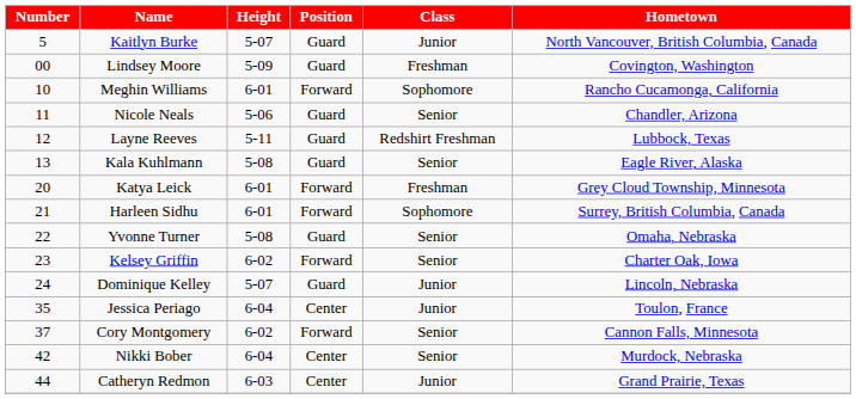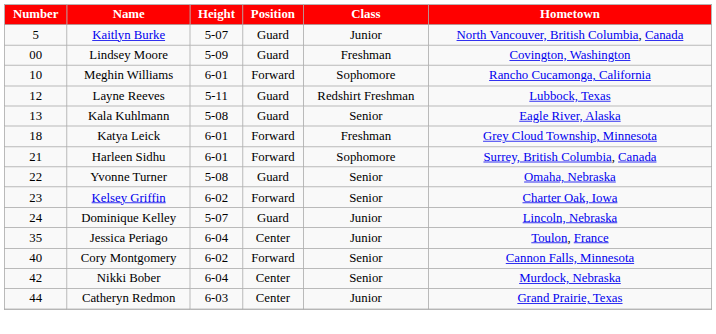- row: 11 | Nicole Neals | 5-06 | Guard | Senior | Chandler, Arizona
Katya Leick | Number: 20 -> 18
Cory Montgomery | Number: 37 -> 40
